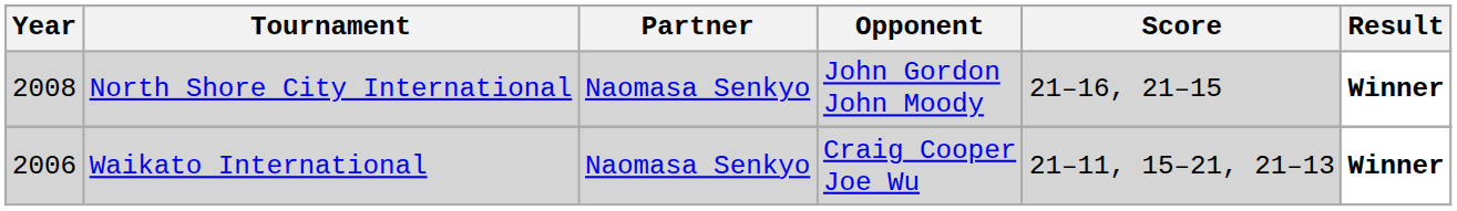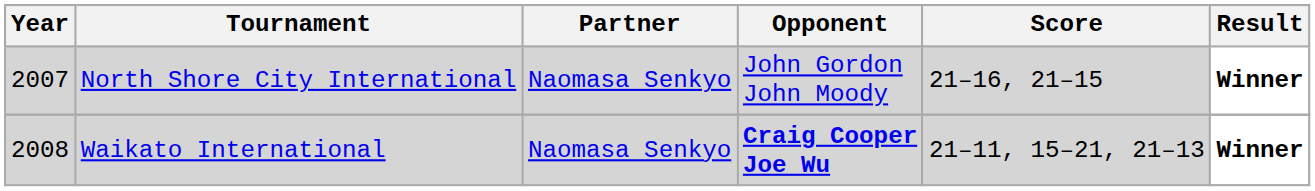North Shore City International | Year: 2008 -> 2007
Waikato International | Year: 2006 -> 2008
Waikato International | Opponent: normal -> bold
